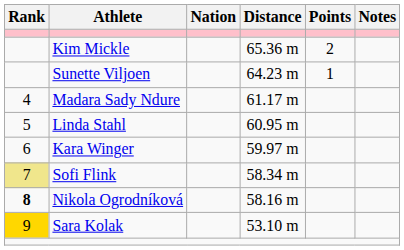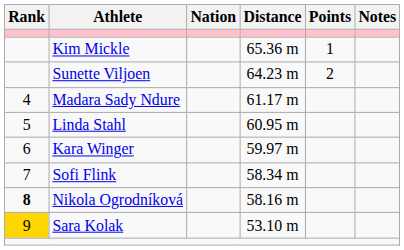Kim Mickle | Points: 2 -> 1
Sunette Viljoen | Points: 1 -> 2
Sofi Flink | Rank: khaki background -> no background
